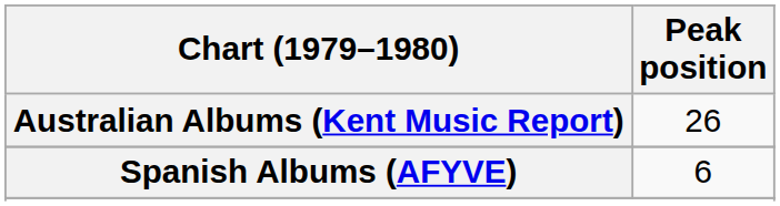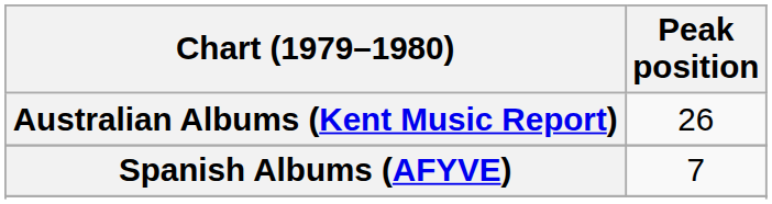Spanish Albums (AFYVE) | Peak position: 6 -> 7
